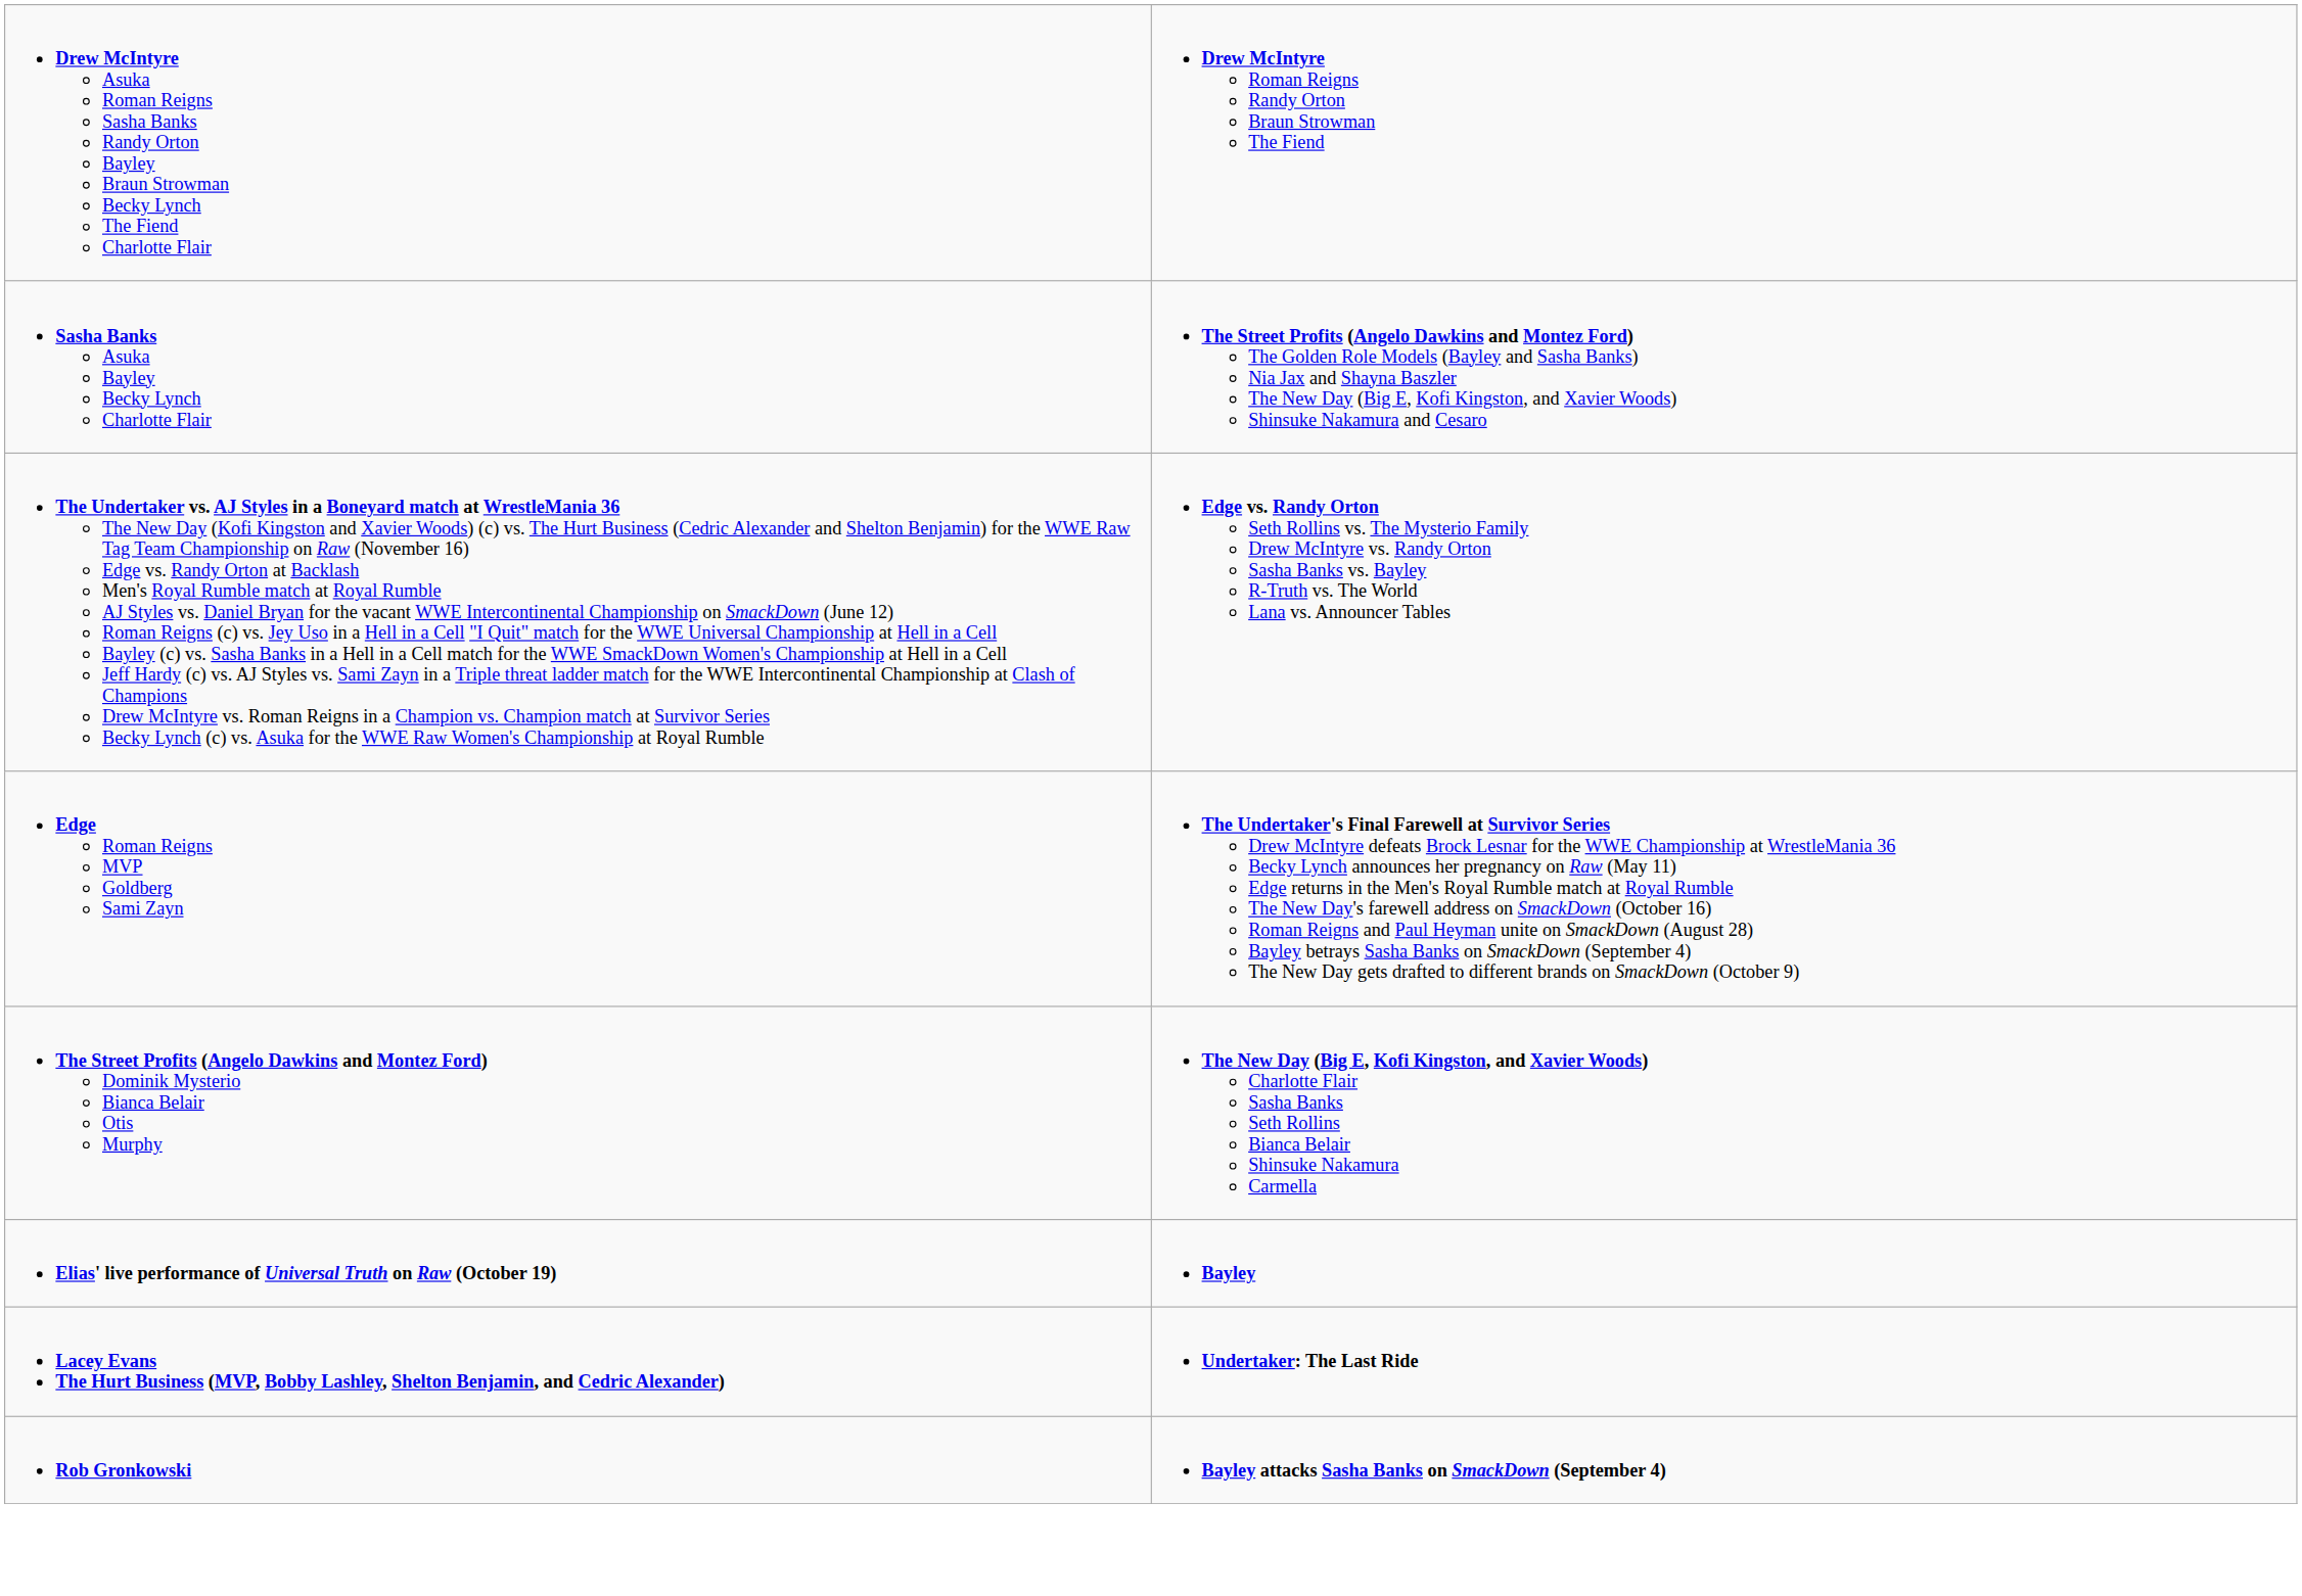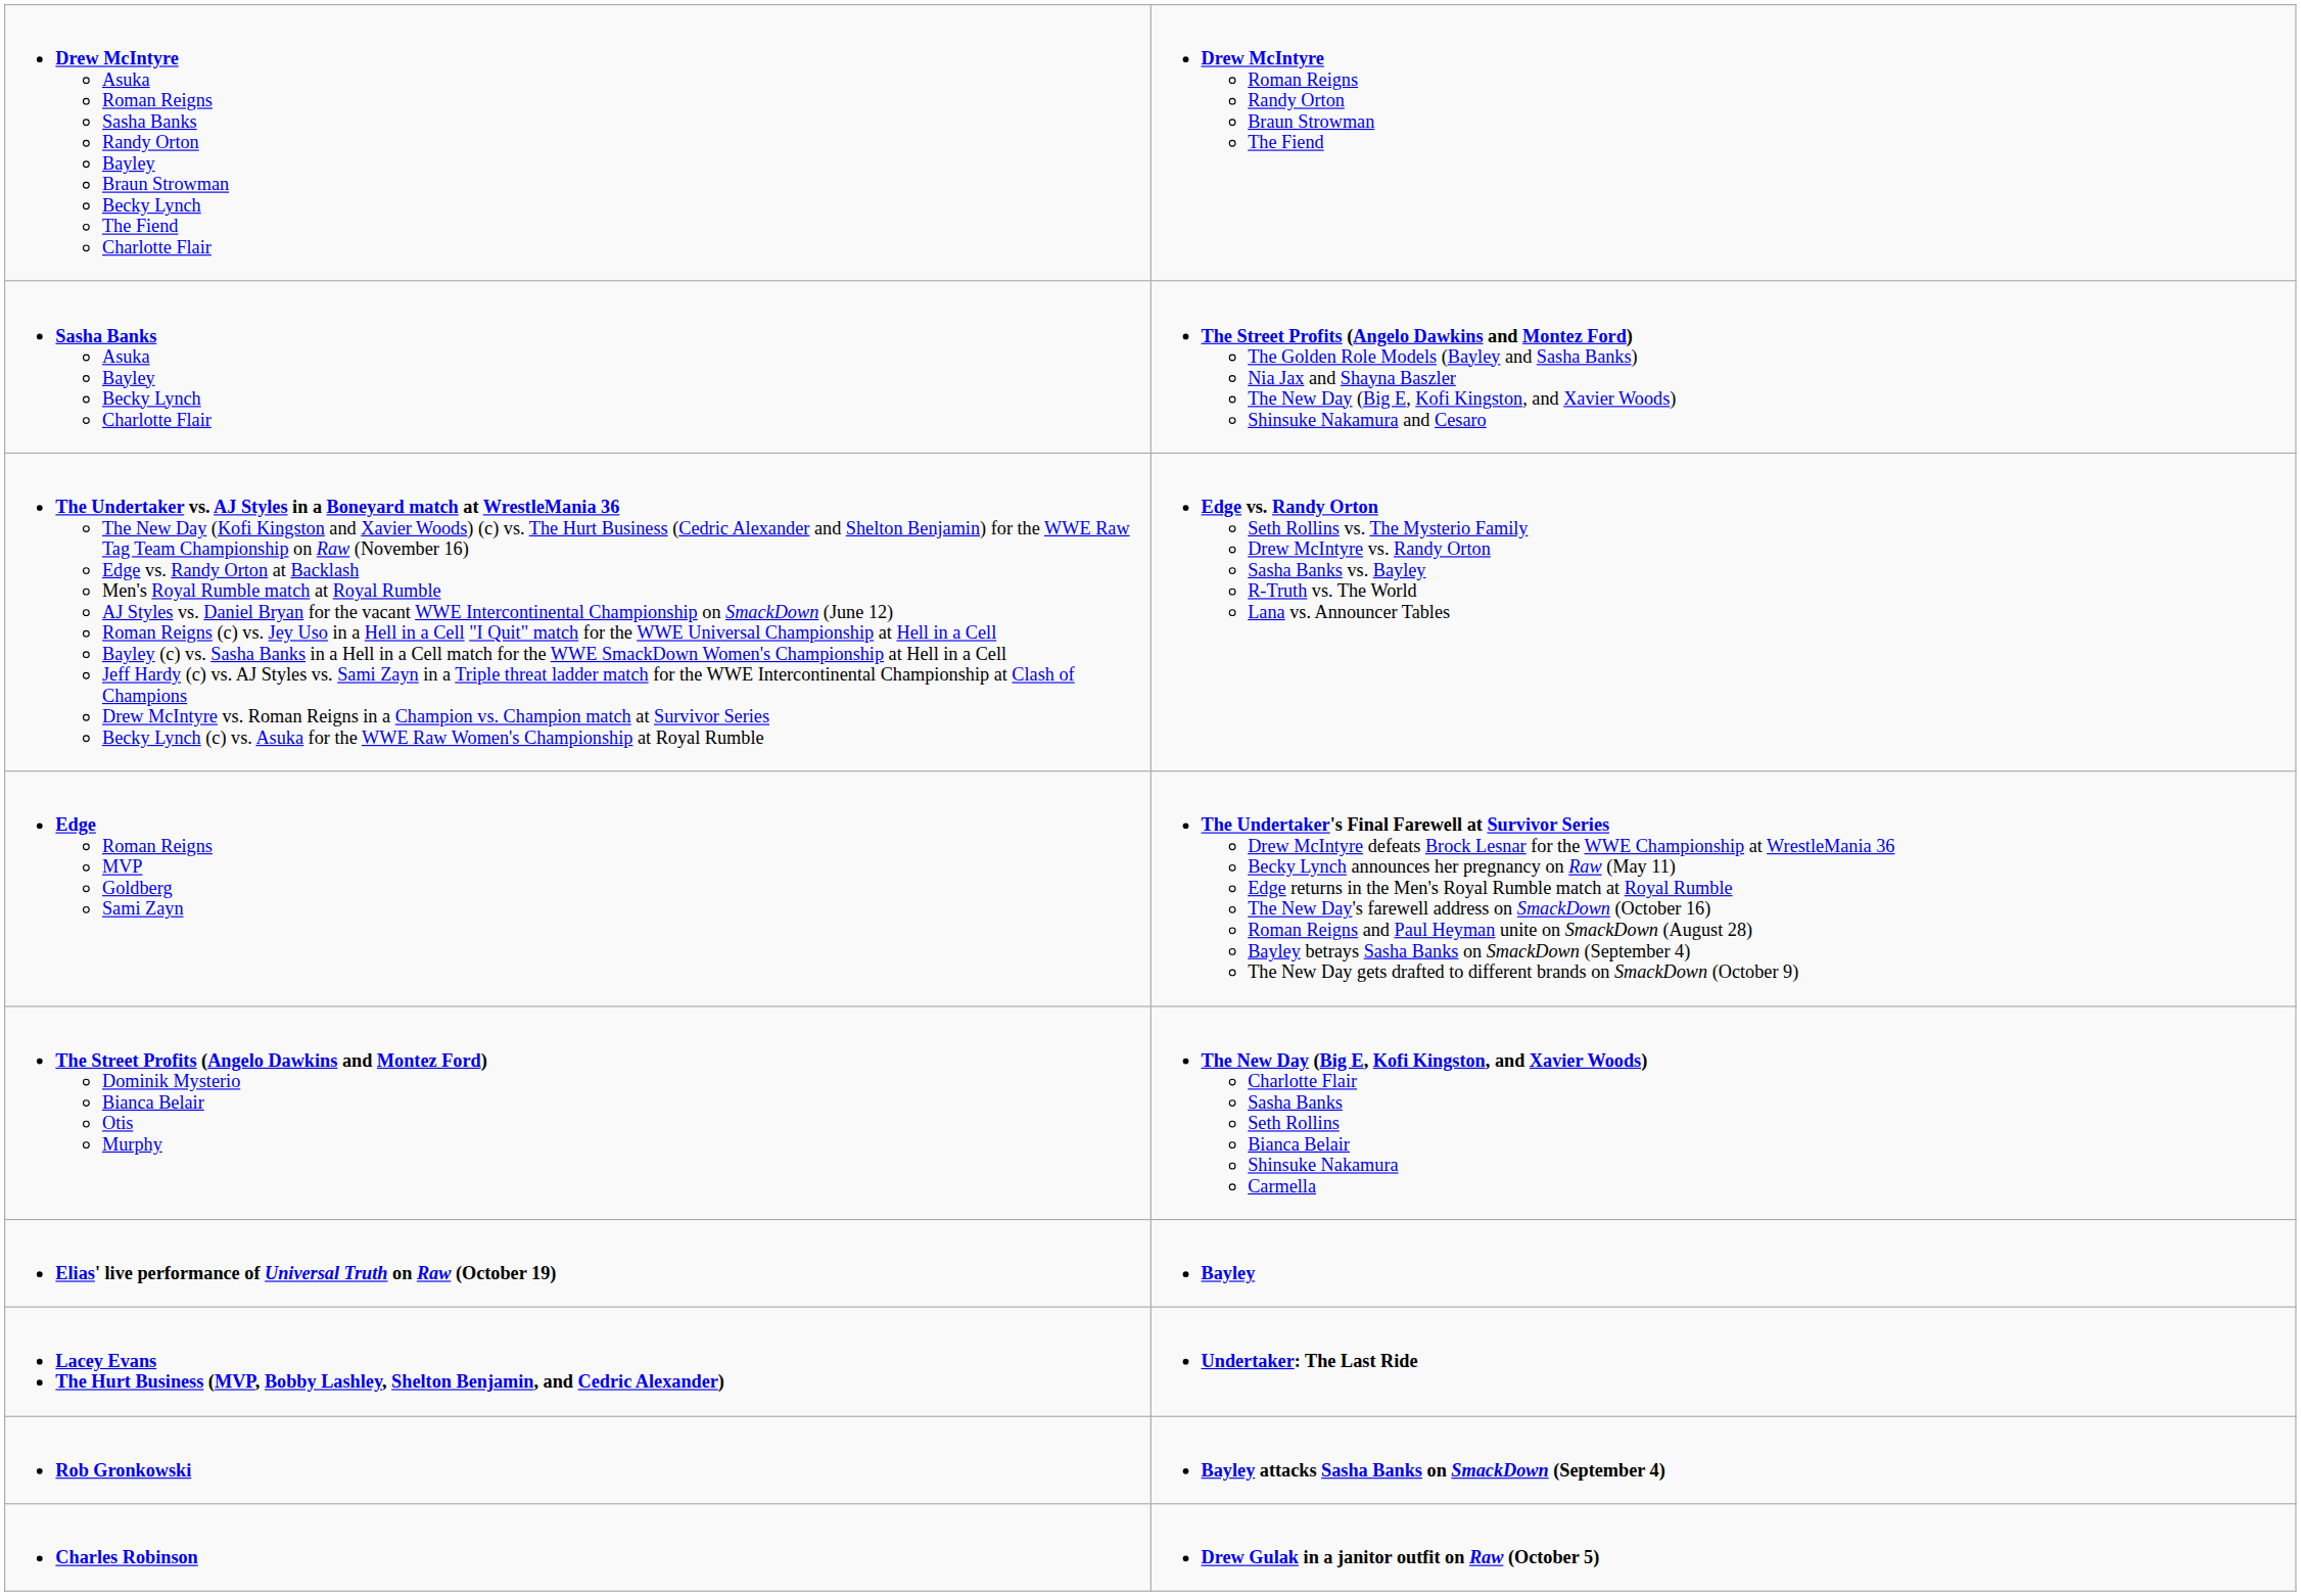+ row: Charles Robinson | Drew Gulak in a janitor outfit on Raw (October 5)
